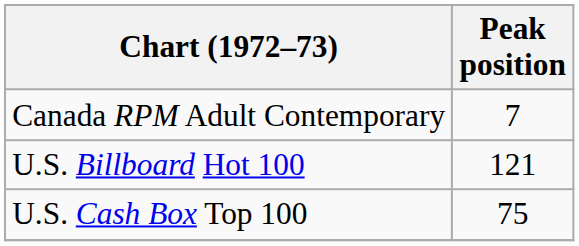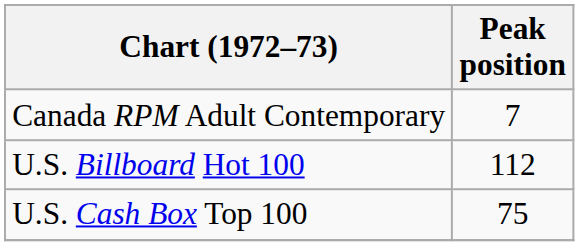U.S. Billboard Hot 100 | Peak position: 121 -> 112
